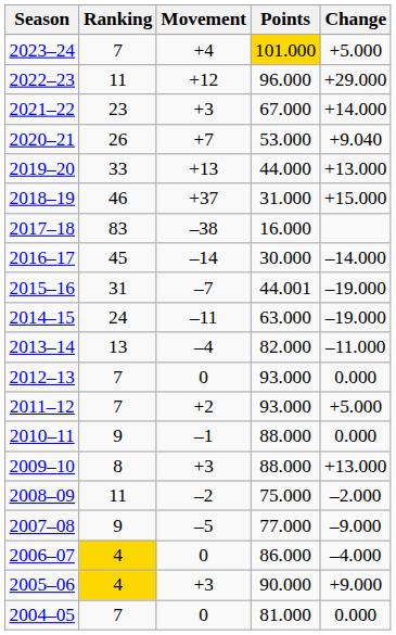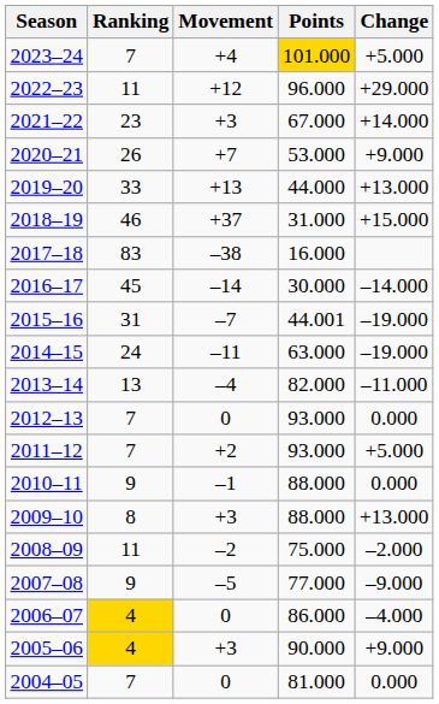2020–21 | Change: +9.040 -> +9.000
